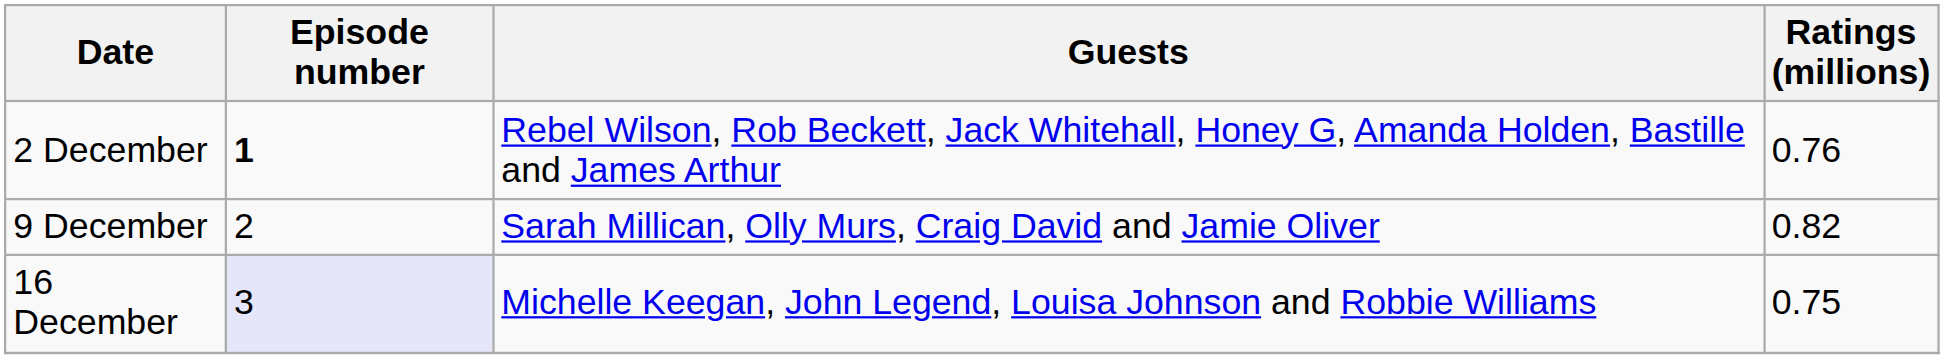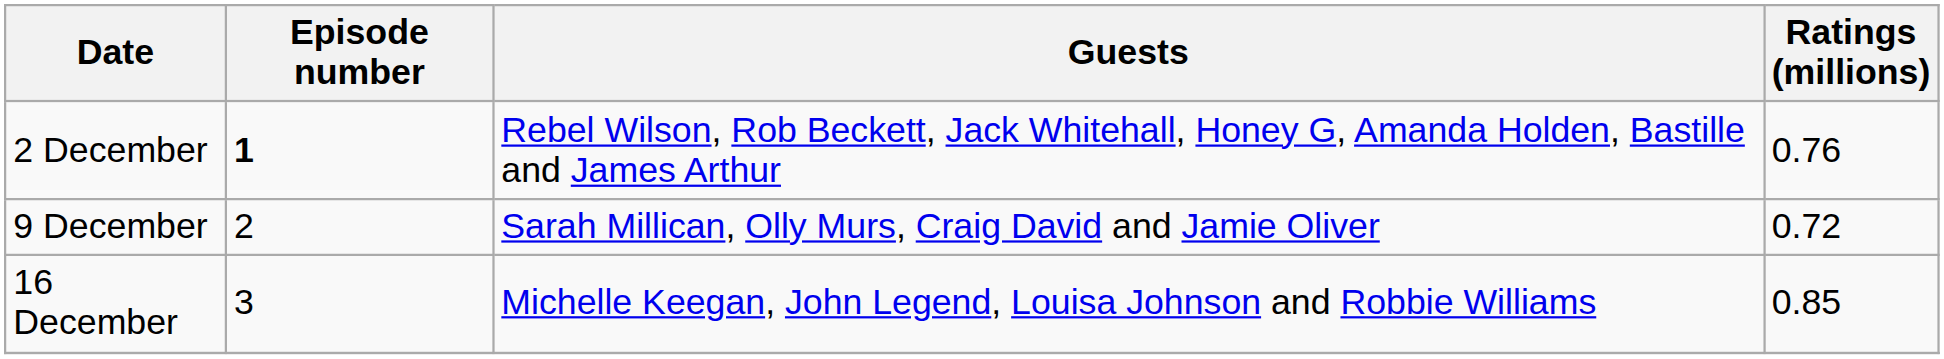9 December | Ratings (millions): 0.82 -> 0.72
16 December | Episode number: lavender background -> no background
16 December | Ratings (millions): 0.75 -> 0.85
